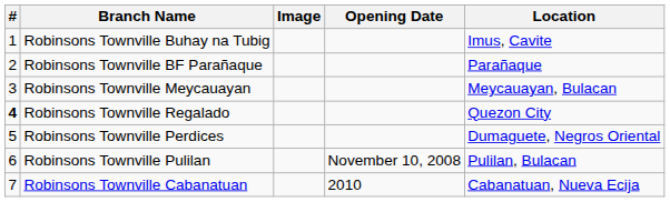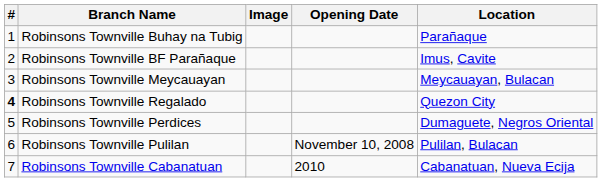Robinsons Townville Buhay na Tubig | Location: Imus, Cavite -> Parañaque
Robinsons Townville BF Parañaque | Location: Parañaque -> Imus, Cavite
